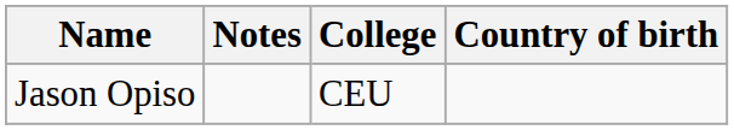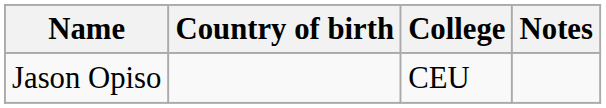columns swapped: Country of birth <-> Notes
